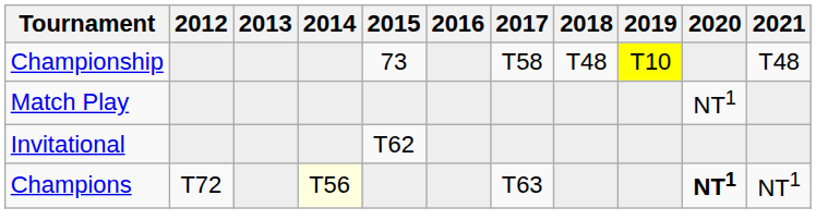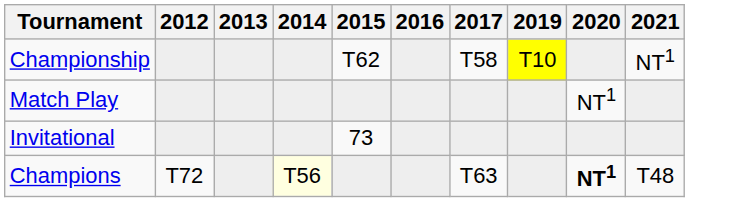- column: 2018 | T48
Championship | 2015: 73 -> T62
Championship | 2021: T48 -> NT1
Invitational | 2015: T62 -> 73
Champions | 2021: NT1 -> T48
